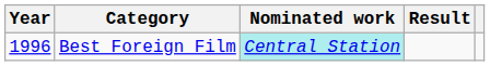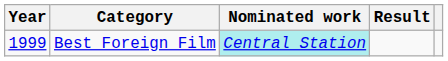Best Foreign Film | Year: 1996 -> 1999
